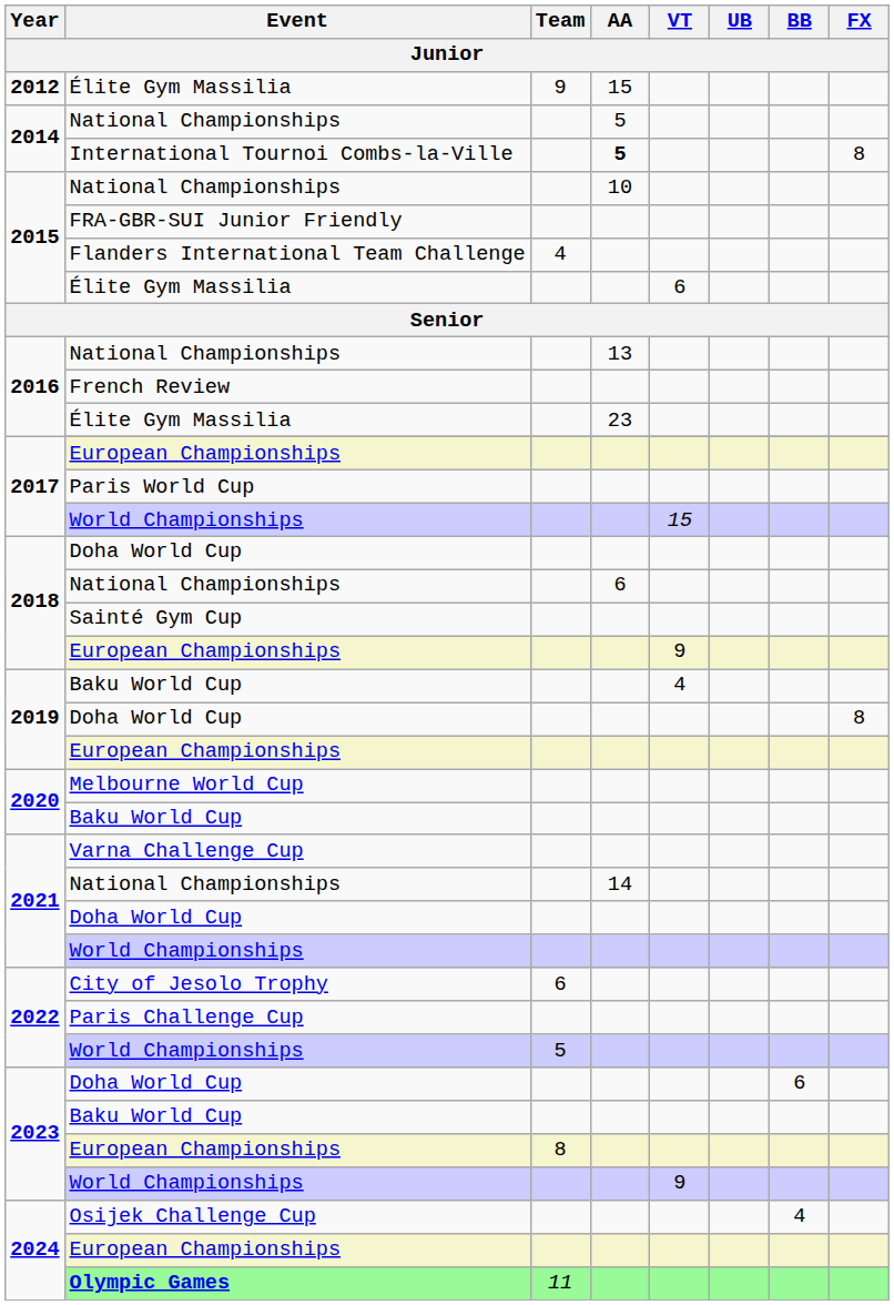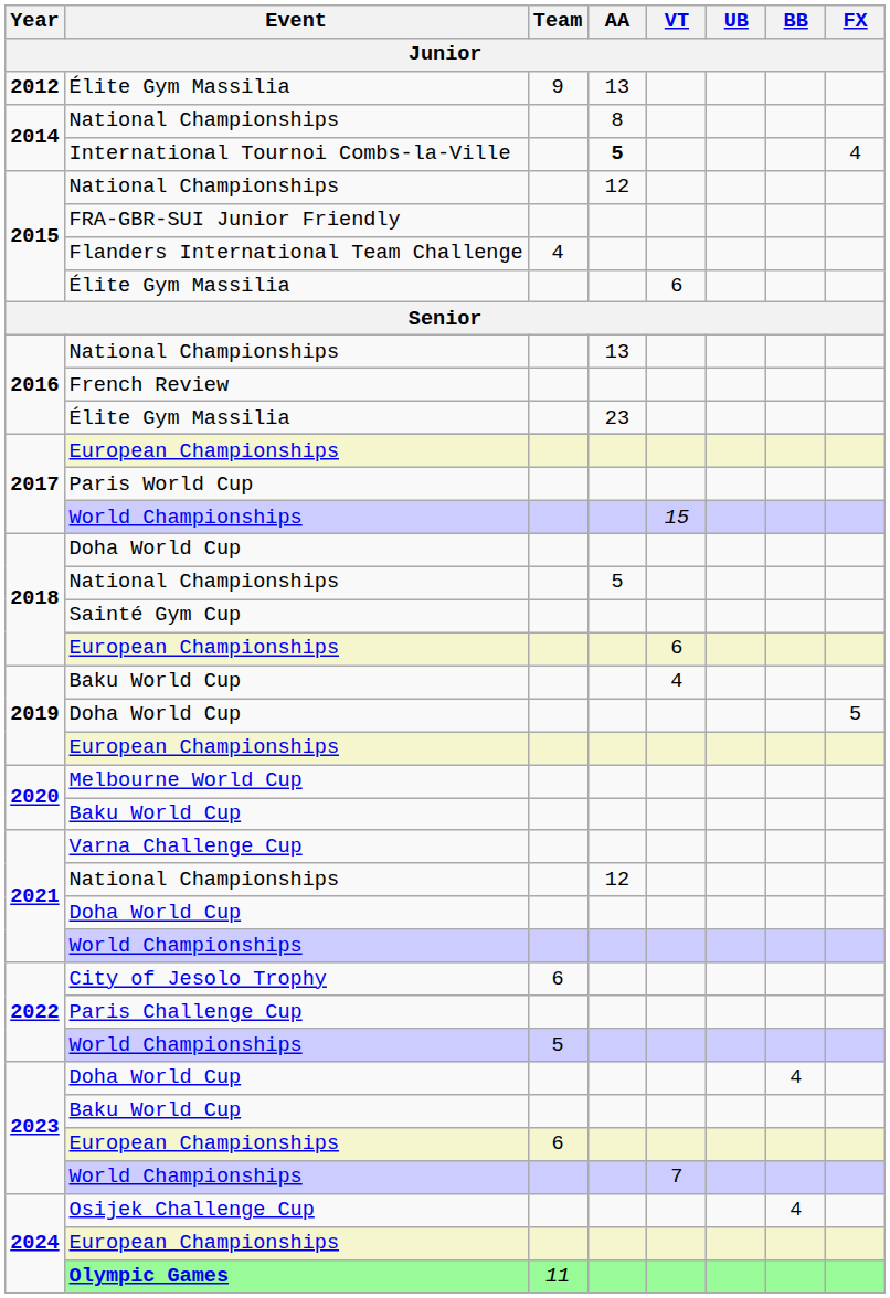2012 / Élite Gym Massilia | AA: 15 -> 13
2014 / National Championships | AA: 5 -> 8
International Tournoi Combs-la-Ville | FX: 8 -> 4
2015 / National Championships | AA: 10 -> 12
2018 / National Championships | AA: 6 -> 5
2018 / European Championships | VT: 9 -> 6
2019 / Doha World Cup | FX: 8 -> 5
2021 / National Championships | AA: 14 -> 12
2023 / Doha World Cup | BB: 6 -> 4
2023 / European Championships | Team: 8 -> 6
2023 / World Championships | VT: 9 -> 7
